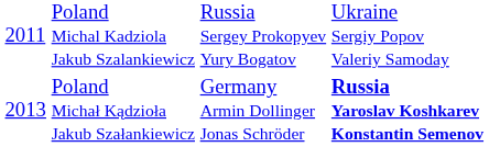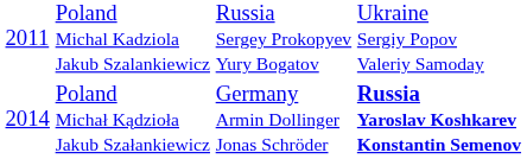Poland Michał Kądzioła Jakub Szałankiewicz | column 1: 2013 -> 2014
